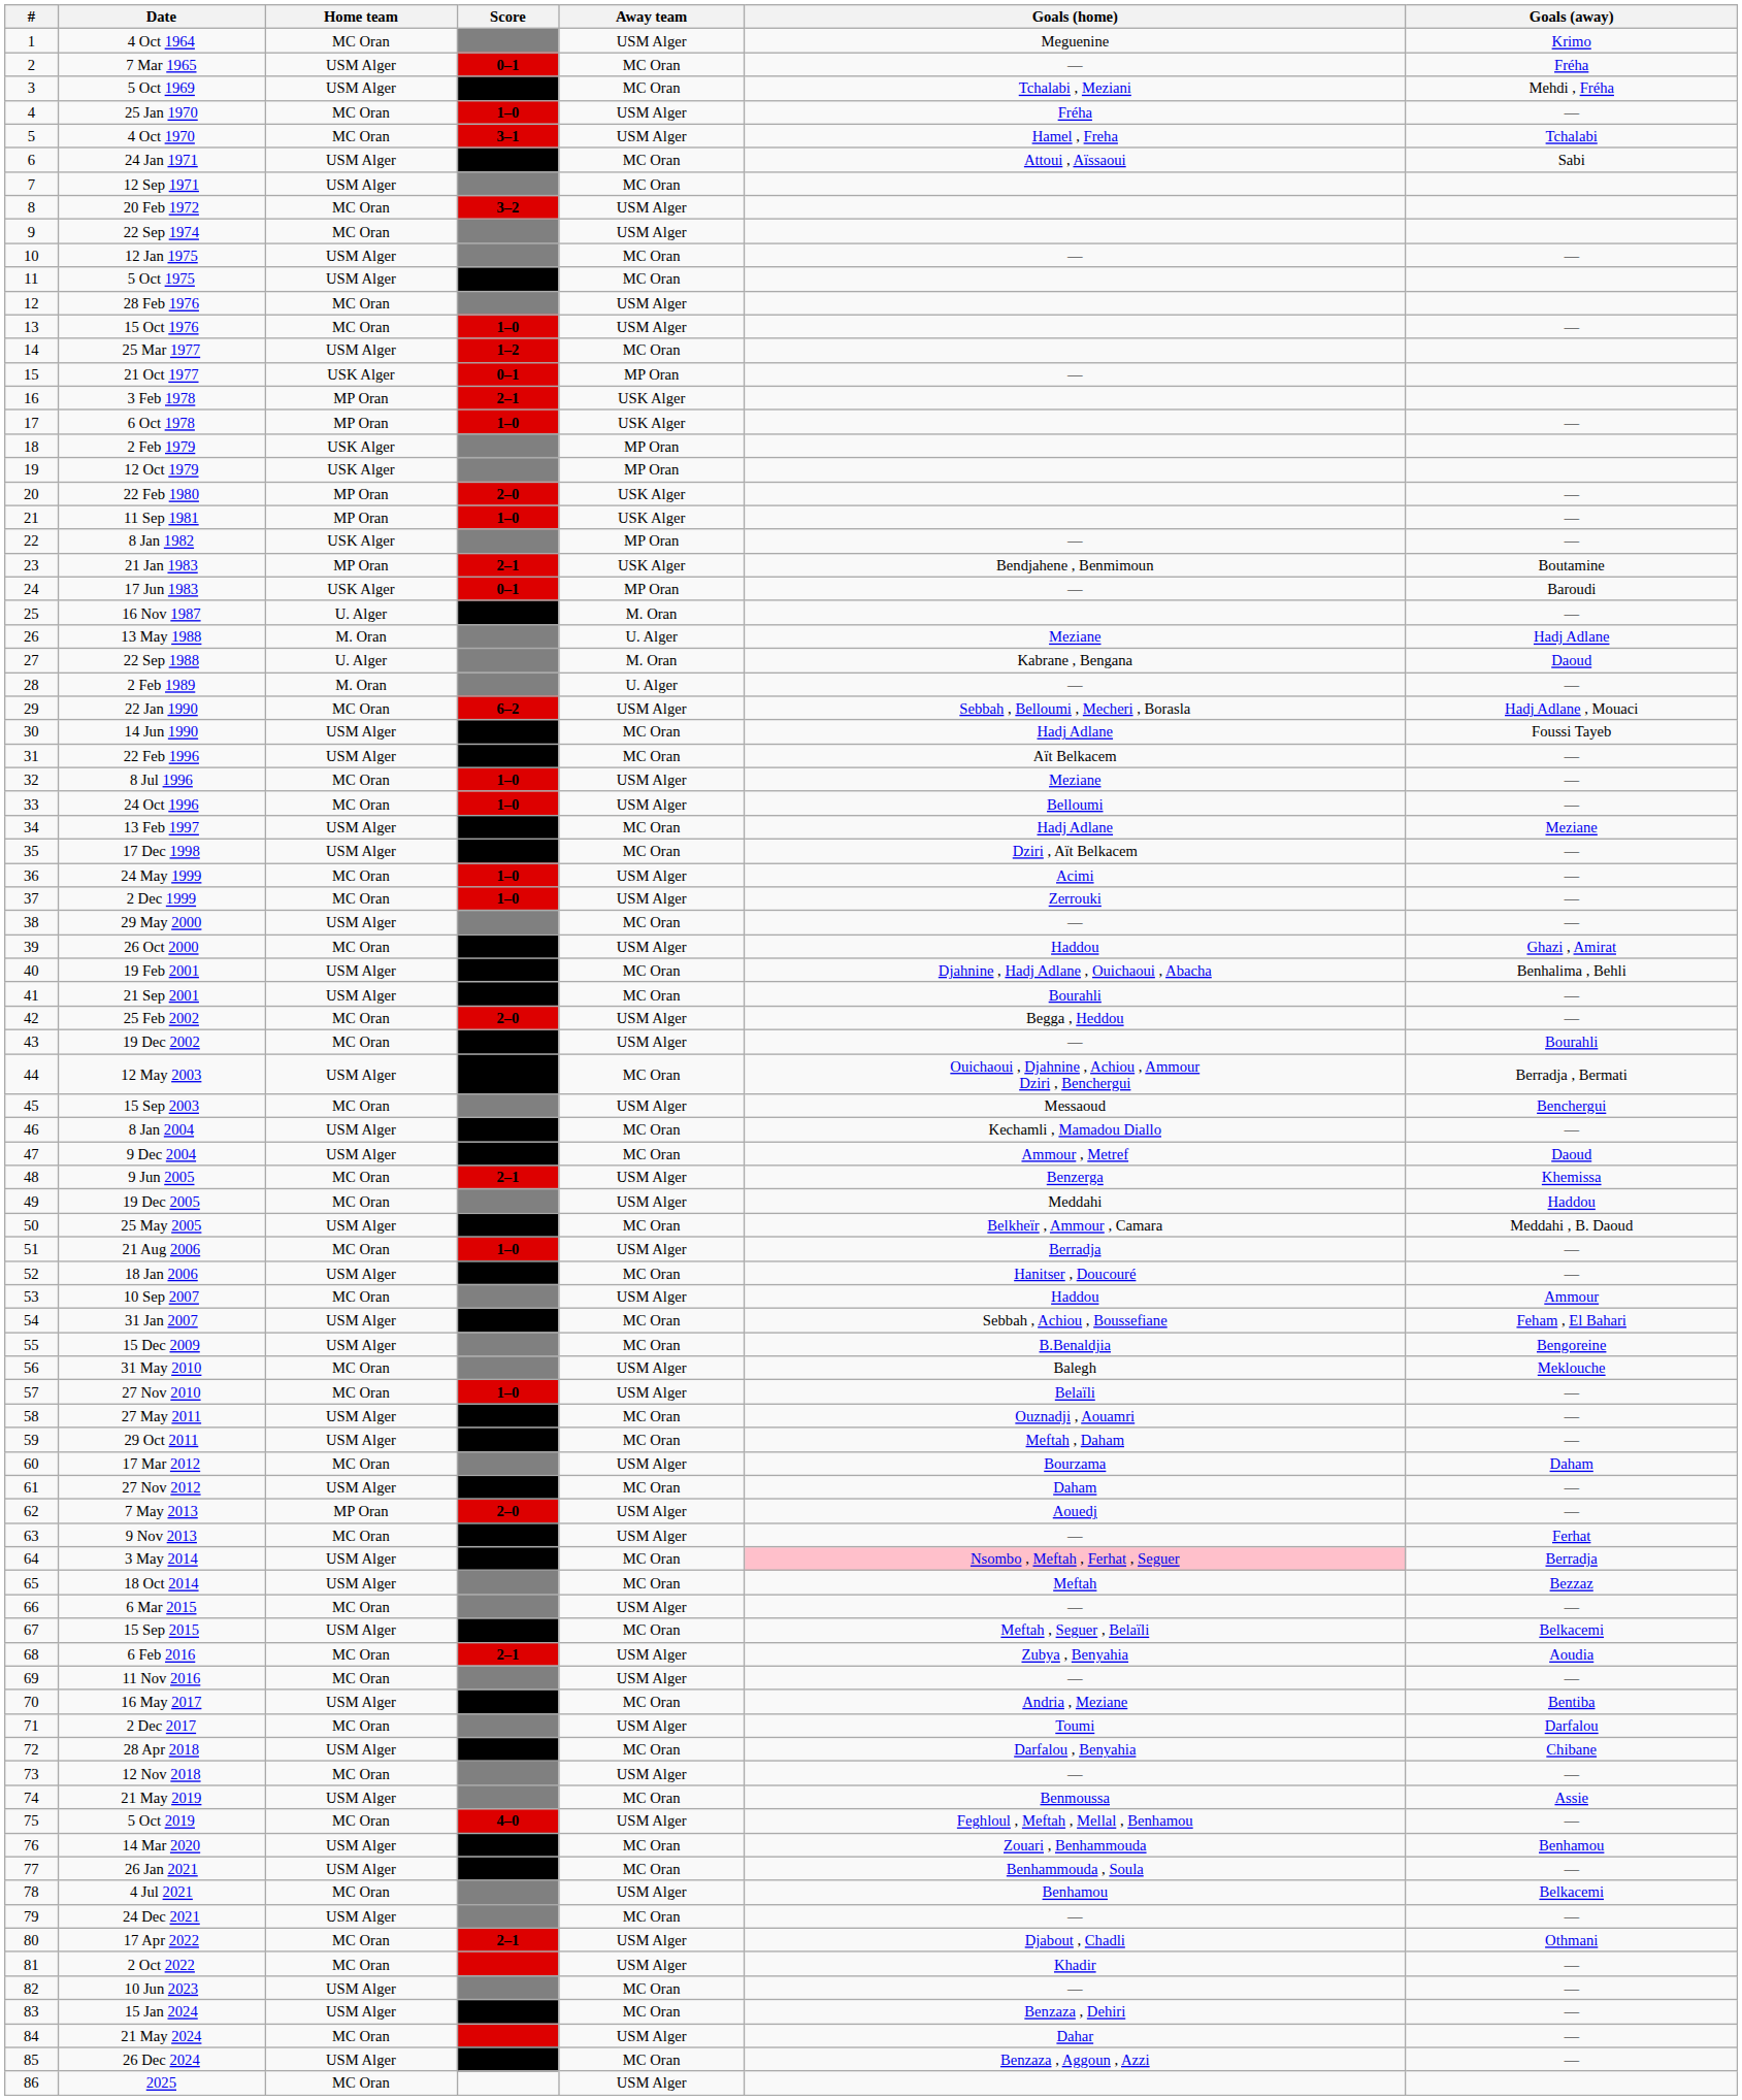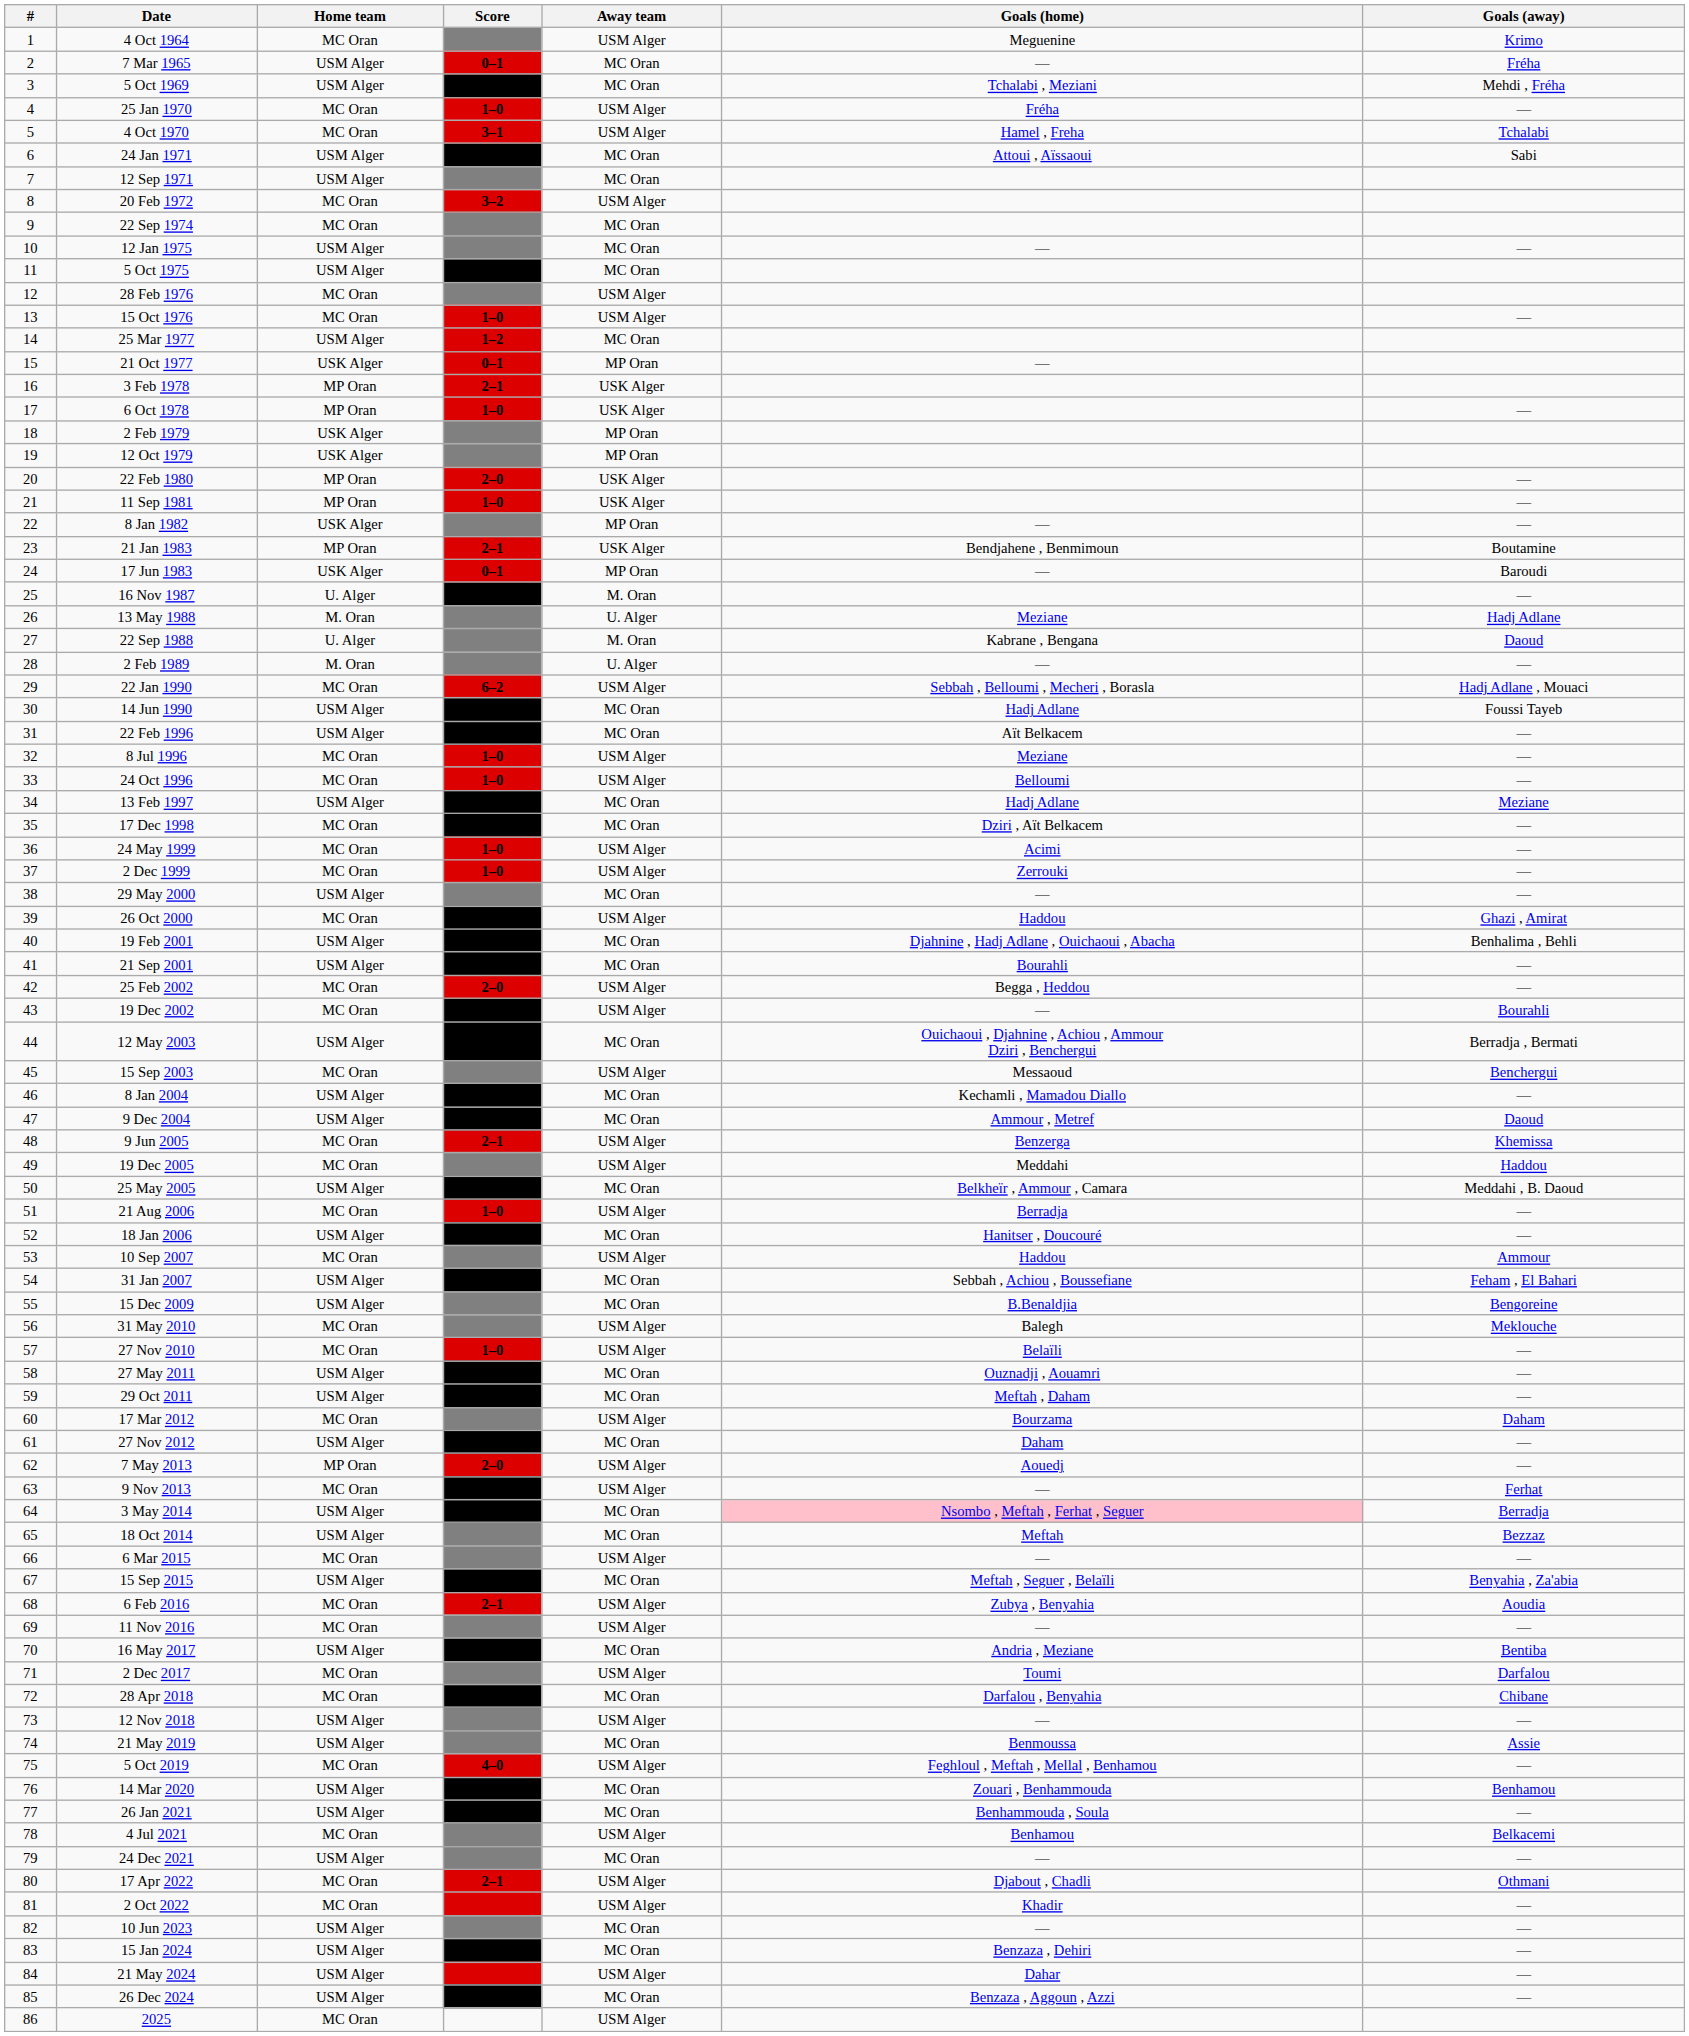22 Sep 1974 | Away team: USM Alger -> MC Oran
17 Dec 1998 | Home team: USM Alger -> MC Oran
15 Sep 2015 | Goals (away): Belkacemi -> Benyahia , Za'abia
28 Apr 2018 | Home team: USM Alger -> MC Oran
12 Nov 2018 | Home team: MC Oran -> USM Alger
21 May 2024 | Home team: MC Oran -> USM Alger
